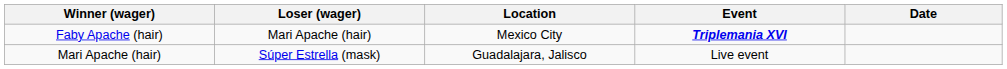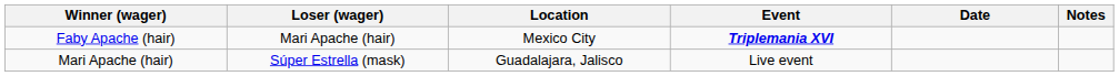+ column: Notes
